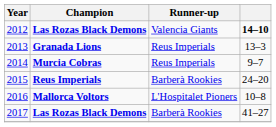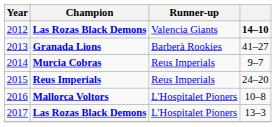2013 | Runner-up: Reus Imperials -> Barberà Rookies
2013 | column 4: 13–3 -> 41–27
2015 | Runner-up: Barberà Rookies -> Reus Imperials
2017 | Runner-up: Barberà Rookies -> L'Hospitalet Pioners
2017 | column 4: 41–27 -> 13–3
